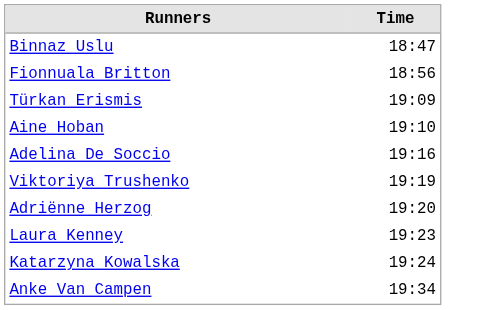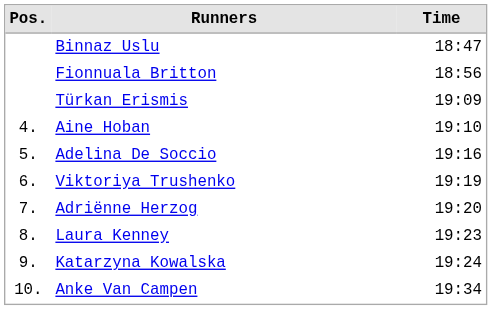+ column: Pos. | 4. | 5. | 6. | 7. | 8. | 9. | 10.
